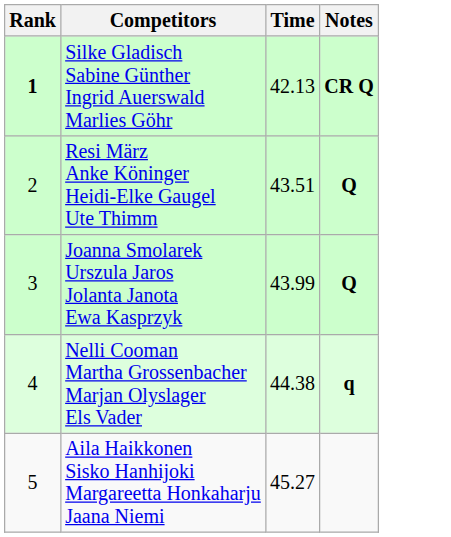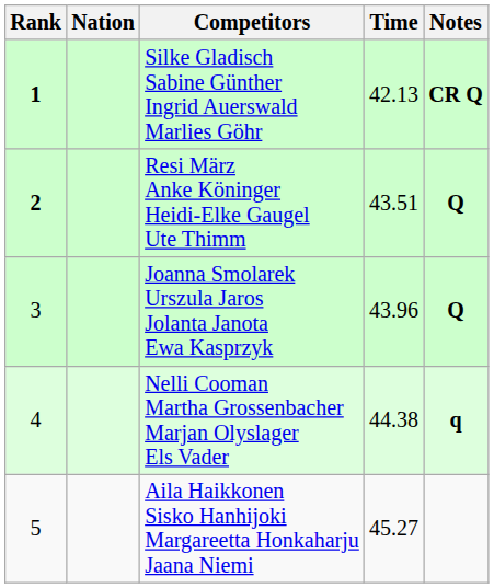+ column: Nation
Resi März Anke Köninger Heidi-Elke Gaugel Ute Thimm | Rank: normal -> bold
Joanna Smolarek Urszula Jaros Jolanta Janota Ewa Kasprzyk | Time: 43.99 -> 43.96
